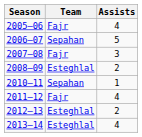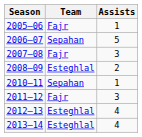2005–06 | Assists: 4 -> 1
2011–12 | Assists: 4 -> 3
2012–13 | Assists: 2 -> 4
